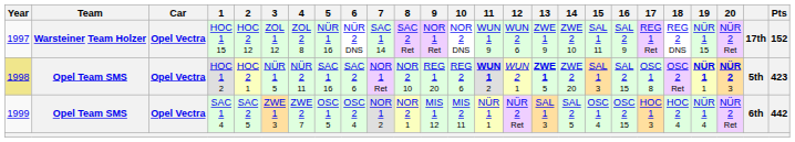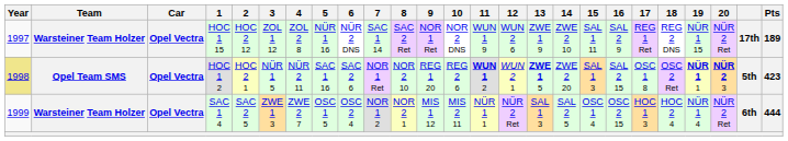HOC 1 15 | Pts: 152 -> 189
SAC 1 4 | Team: Opel Team SMS -> Warsteiner Team Holzer
SAC 1 4 | Pts: 442 -> 444
